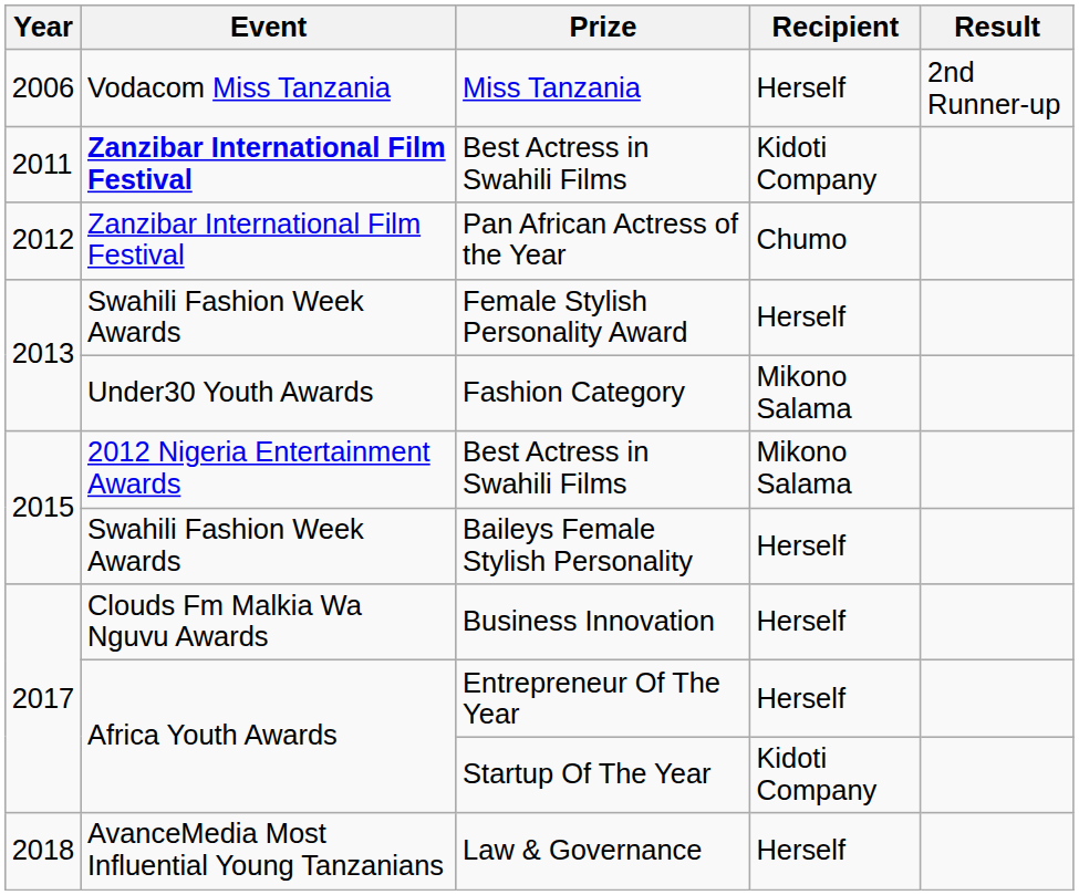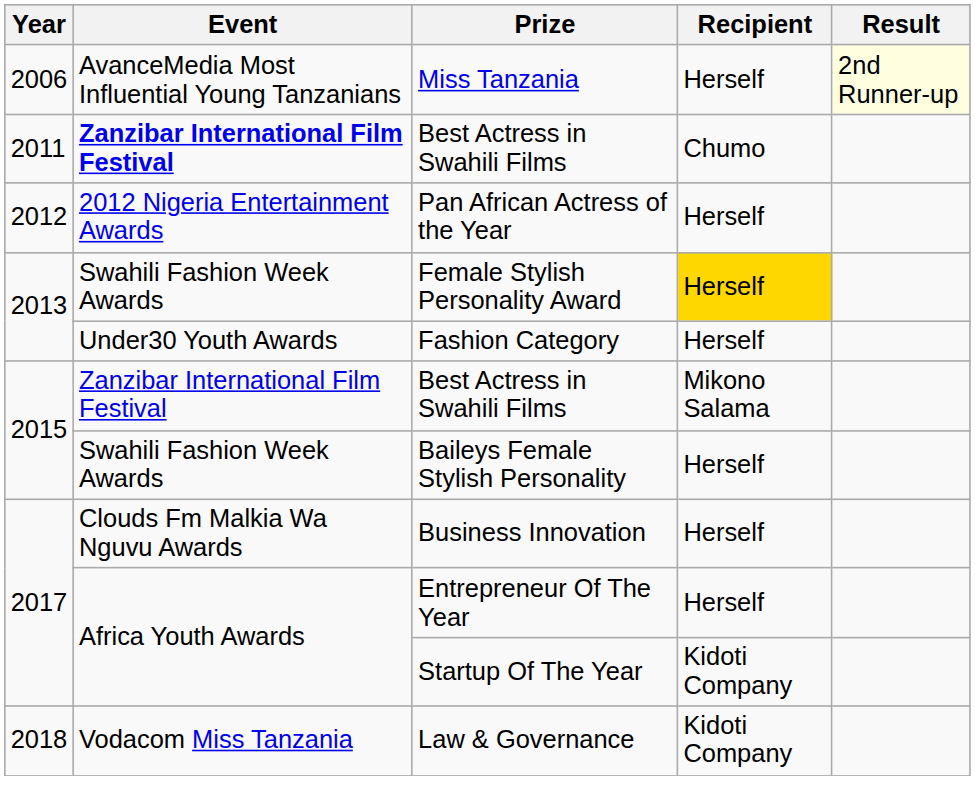Miss Tanzania | Event: Vodacom Miss Tanzania -> AvanceMedia Most Influential Young Tanzanians
Miss Tanzania | Result: no background -> lightyellow background
2011 / Best Actress in Swahili Films | Recipient: Kidoti Company -> Chumo
Pan African Actress of the Year | Event: Zanzibar International Film Festival -> 2012 Nigeria Entertainment Awards
Pan African Actress of the Year | Recipient: Chumo -> Herself
Female Stylish Personality Award | Recipient: no background -> gold background
Fashion Category | Recipient: Mikono Salama -> Herself
2015 / Best Actress in Swahili Films | Event: 2012 Nigeria Entertainment Awards -> Zanzibar International Film Festival
Law & Governance | Event: AvanceMedia Most Influential Young Tanzanians -> Vodacom Miss Tanzania
Law & Governance | Recipient: Herself -> Kidoti Company
